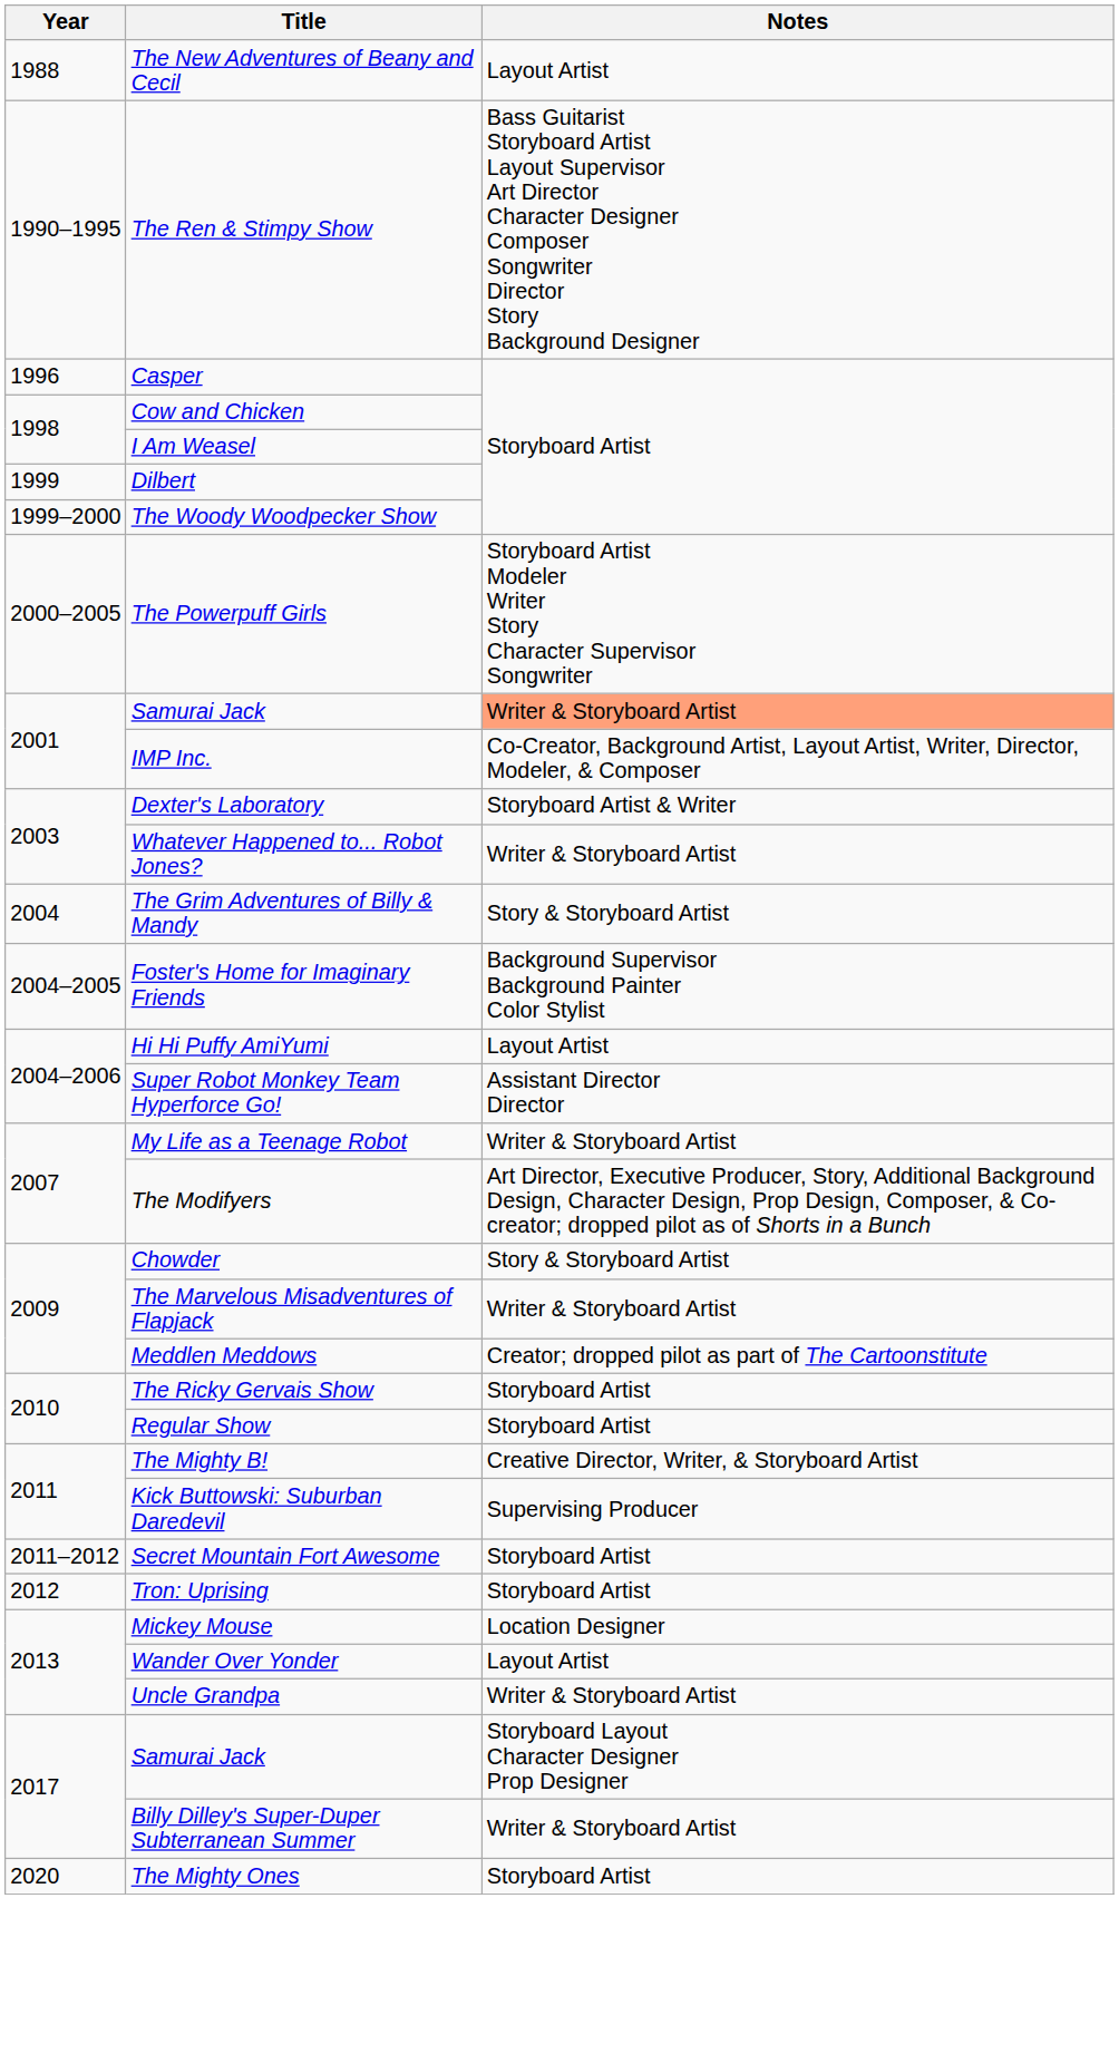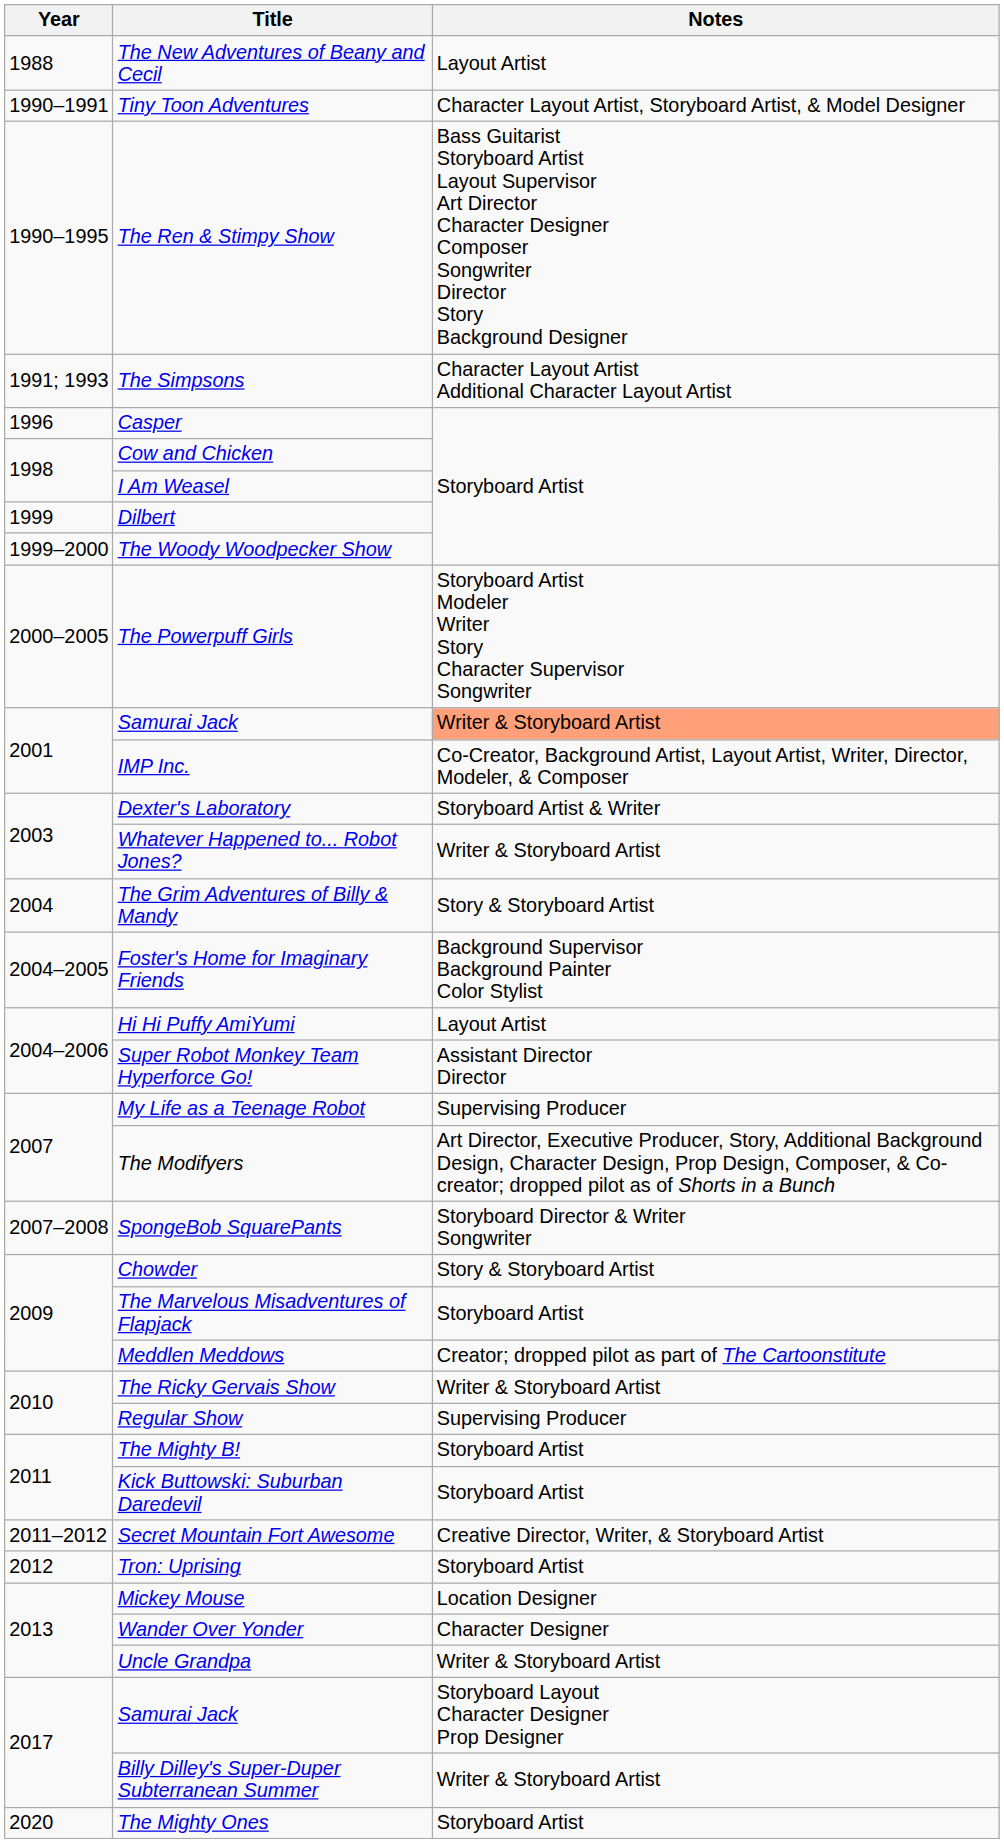+ row: 1990–1991 | Tiny Toon Adventures | Character Layout Artist, Storyboard Artist, & Model Designer
+ row: 1991; 1993 | The Simpsons | Character Layout Artist Additional Character Layout Artist
My Life as a Teenage Robot | Notes: Writer & Storyboard Artist -> Supervising Producer
+ row: 2007–2008 | SpongeBob SquarePants | Storyboard Director & Writer Songwriter
The Marvelous Misadventures of Flapjack | Notes: Writer & Storyboard Artist -> Storyboard Artist
The Ricky Gervais Show | Notes: Storyboard Artist -> Writer & Storyboard Artist
Regular Show | Notes: Storyboard Artist -> Supervising Producer
The Mighty B! | Notes: Creative Director, Writer, & Storyboard Artist -> Storyboard Artist
Kick Buttowski: Suburban Daredevil | Notes: Supervising Producer -> Storyboard Artist
Secret Mountain Fort Awesome | Notes: Storyboard Artist -> Creative Director, Writer, & Storyboard Artist
Wander Over Yonder | Notes: Layout Artist -> Character Designer
